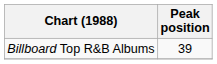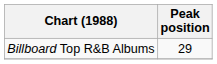Billboard Top R&B Albums | Peak position: 39 -> 29
